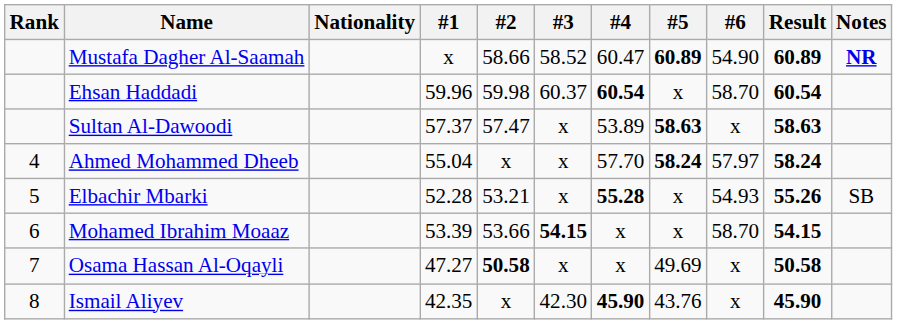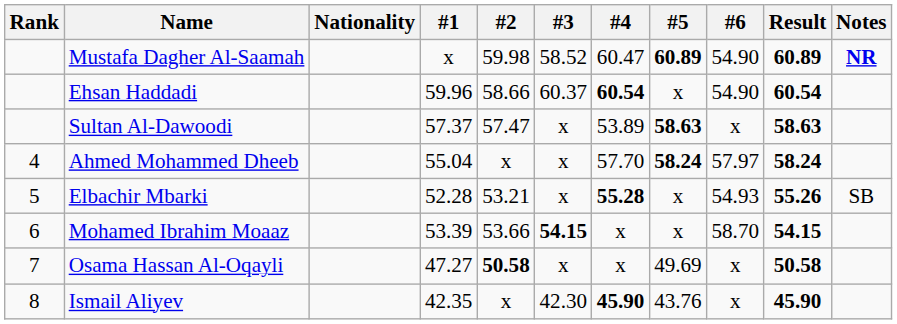Mustafa Dagher Al-Saamah | #2: 58.66 -> 59.98
Ehsan Haddadi | #2: 59.98 -> 58.66
Ehsan Haddadi | #6: 58.70 -> 54.90
